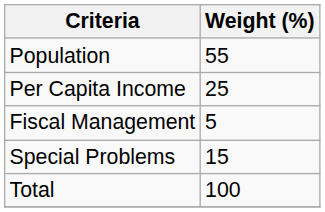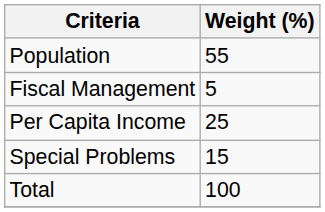rows swapped: Per Capita Income <-> Fiscal Management
